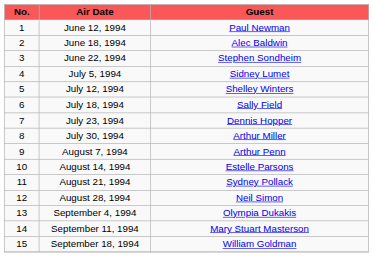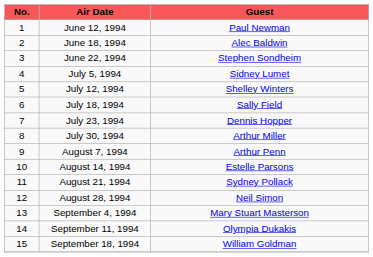September 4, 1994 | Guest: Olympia Dukakis -> Mary Stuart Masterson
September 11, 1994 | Guest: Mary Stuart Masterson -> Olympia Dukakis
